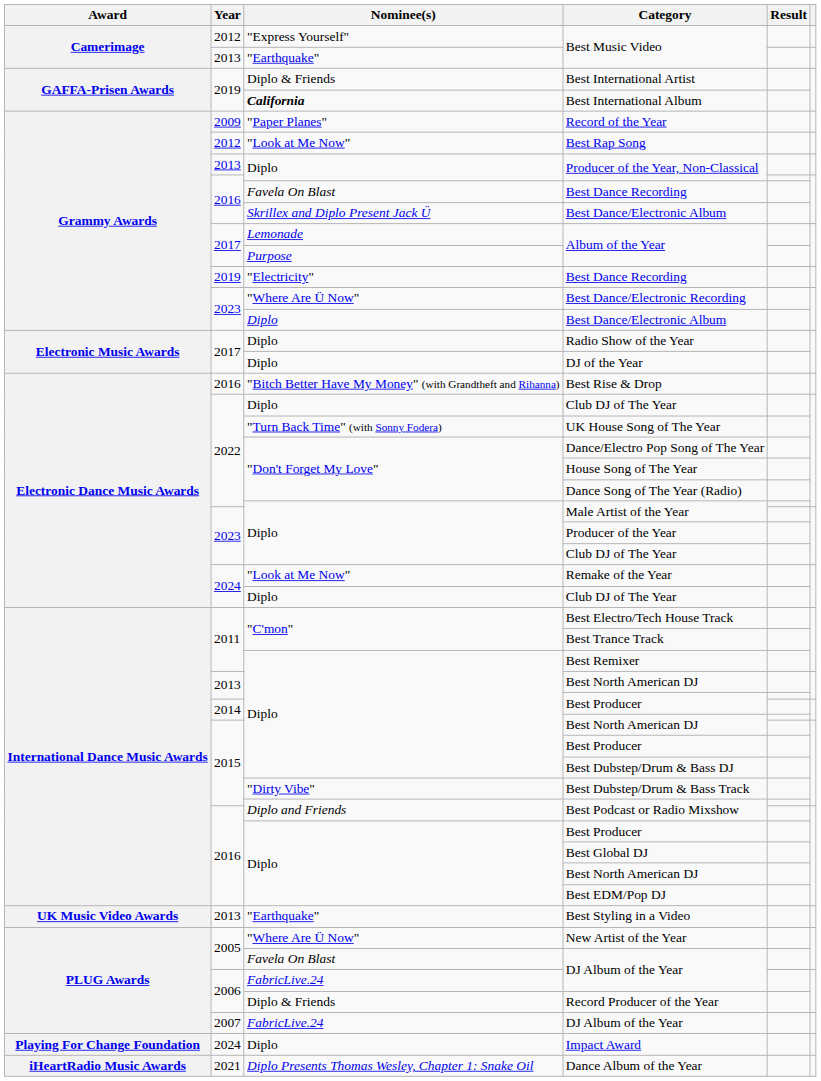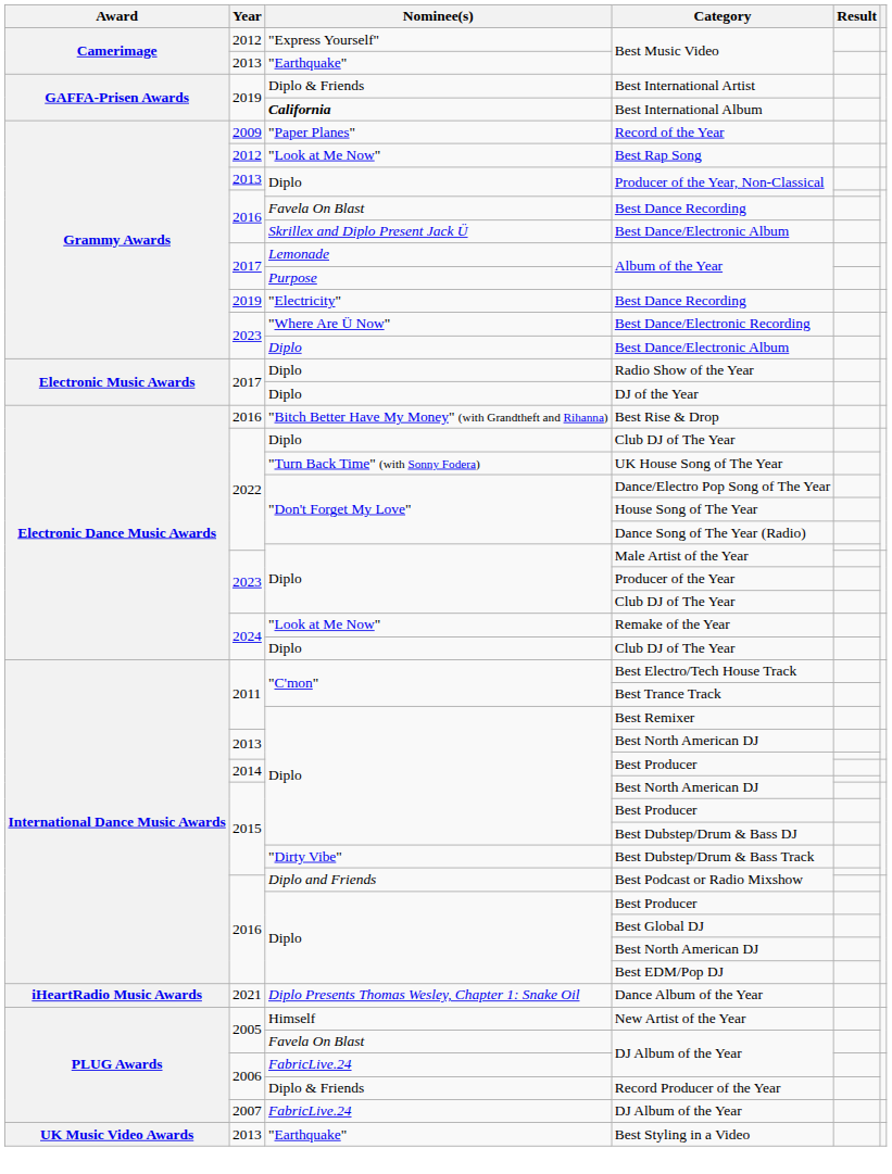rows swapped: Dance Album of the Year <-> Best Styling in a Video
New Artist of the Year | Nominee(s): "Where Are Ü Now" -> Himself
- row: Playing For Change Foundation | 2024 | Diplo | Impact Award
